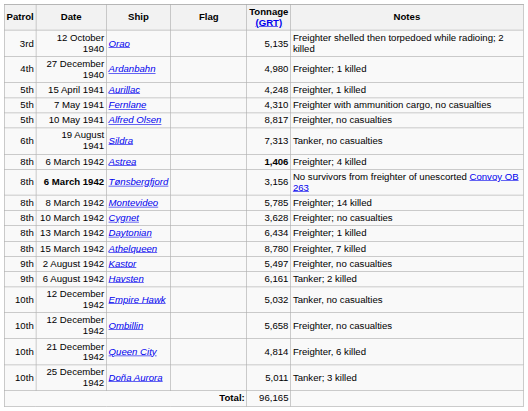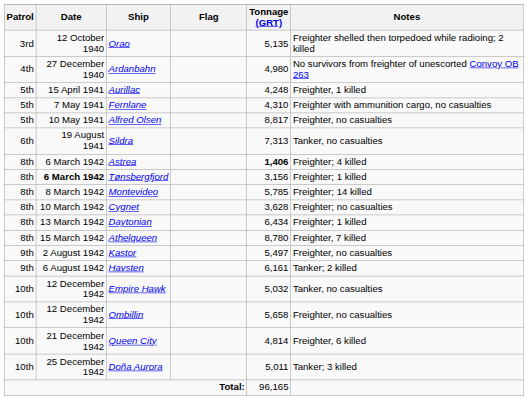Ardanbahn | Notes: Freighter; 1 killed -> No survivors from freighter of unescorted Convoy OB 263
Tønsbergfjord | Notes: No survivors from freighter of unescorted Convoy OB 263 -> Freighter; 1 killed
